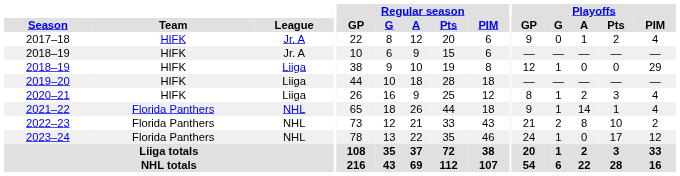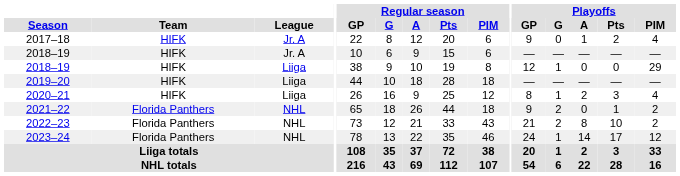2021–22 | Playoffs / G: 1 -> 2
2021–22 | Playoffs / A: 14 -> 0
2021–22 | Playoffs / PIM: 4 -> 2
2023–24 | Playoffs / A: 0 -> 14
